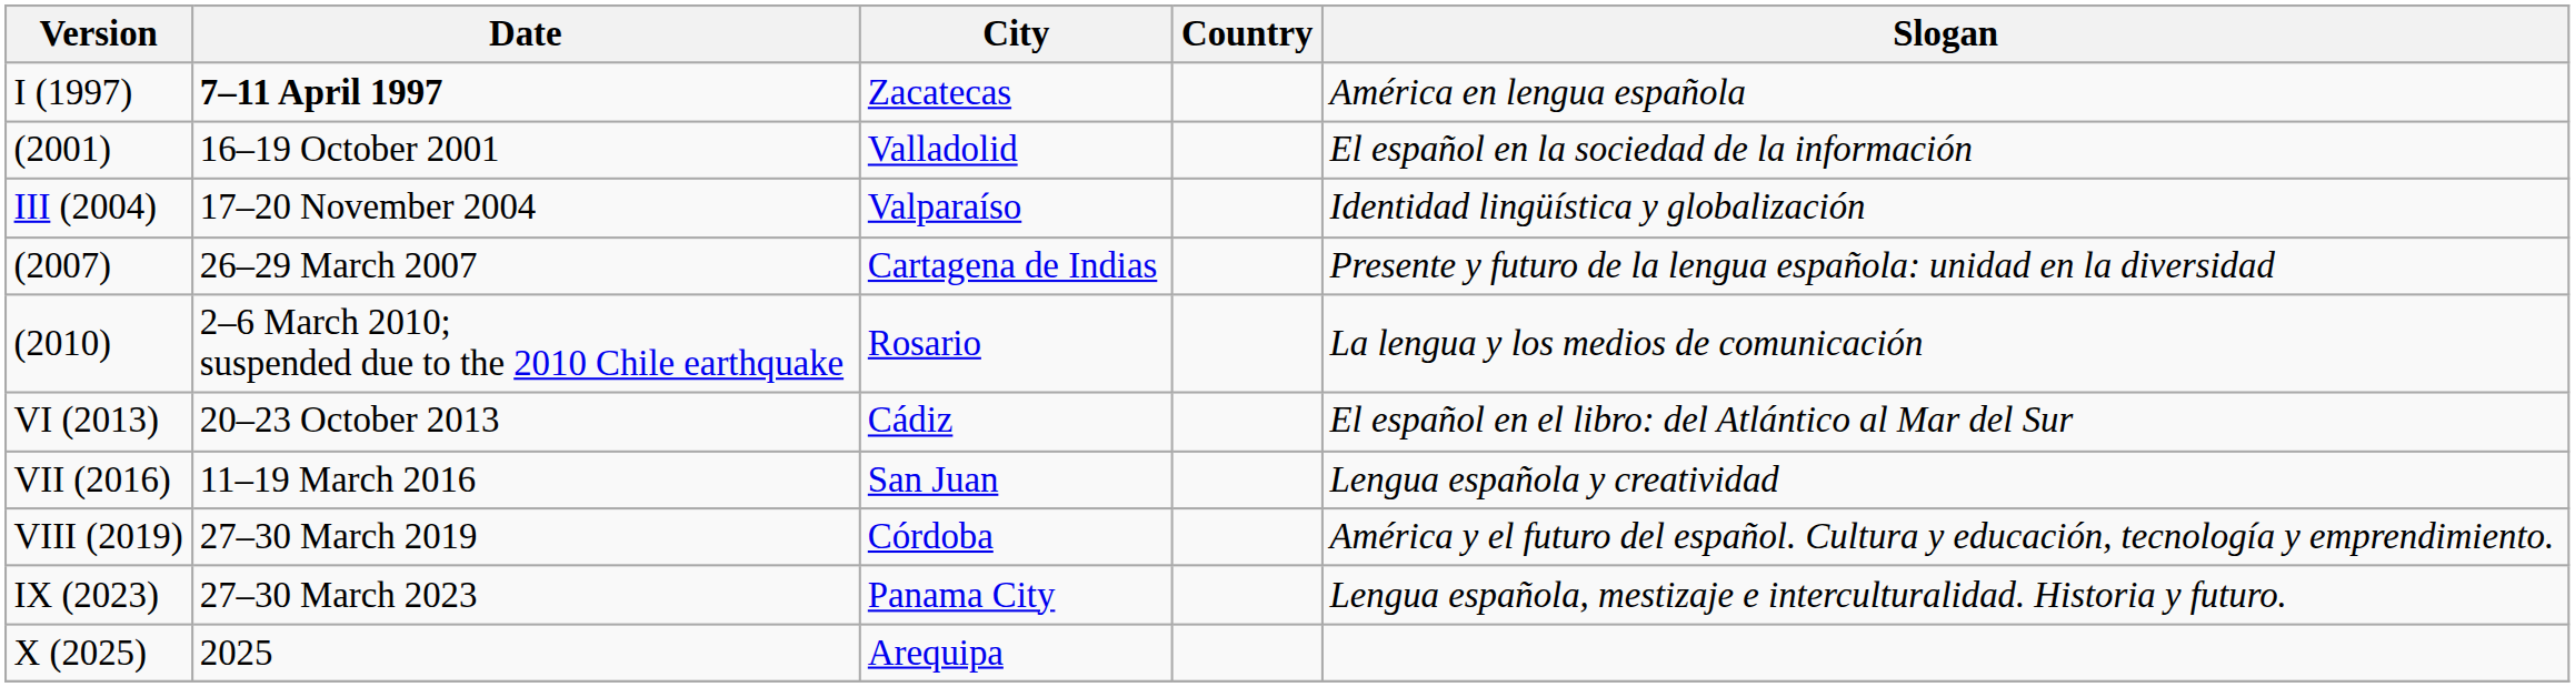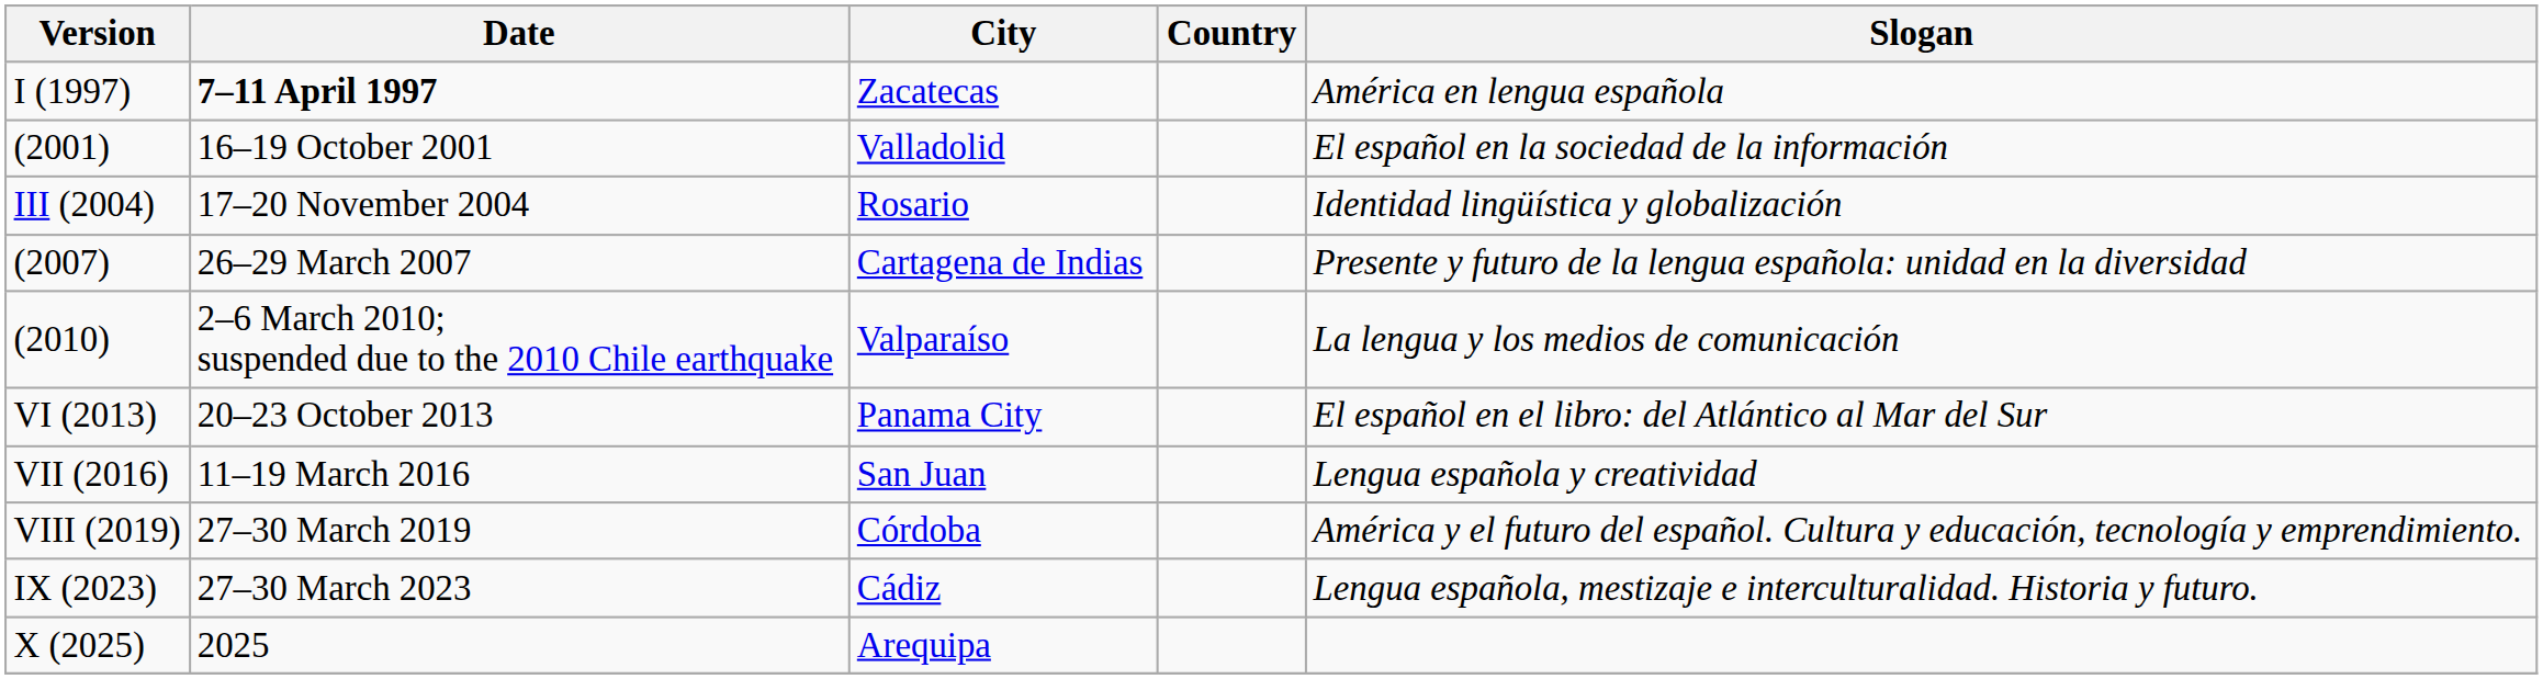III (2004) | City: Valparaíso -> Rosario
(2010) | City: Rosario -> Valparaíso
VI (2013) | City: Cádiz -> Panama City
IX (2023) | City: Panama City -> Cádiz
